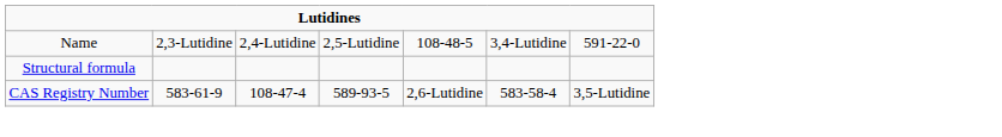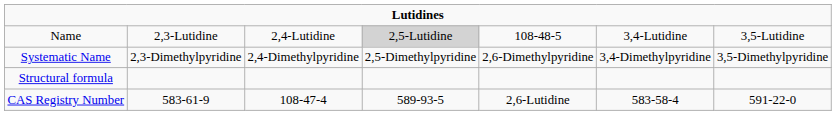Name | column 4: no background -> lightgrey background
Name | column 7: 591-22-0 -> 3,5-Lutidine
+ row: Systematic Name | 2,3-Dimethylpyridine | 2,4-Dimethylpyridine | 2,5-Dimethylpyridine | 2,6-Dimethylpyridine | 3,4-Dimethylpyridine | 3,5-Dimethylpyridine
CAS Registry Number | column 7: 3,5-Lutidine -> 591-22-0
